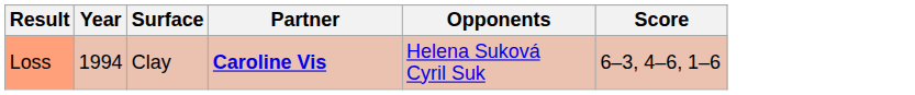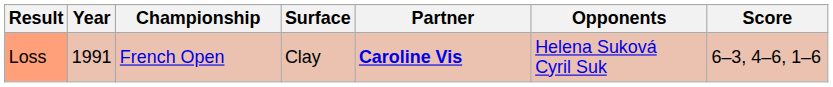+ column: Championship | French Open
Loss | Year: 1994 -> 1991
